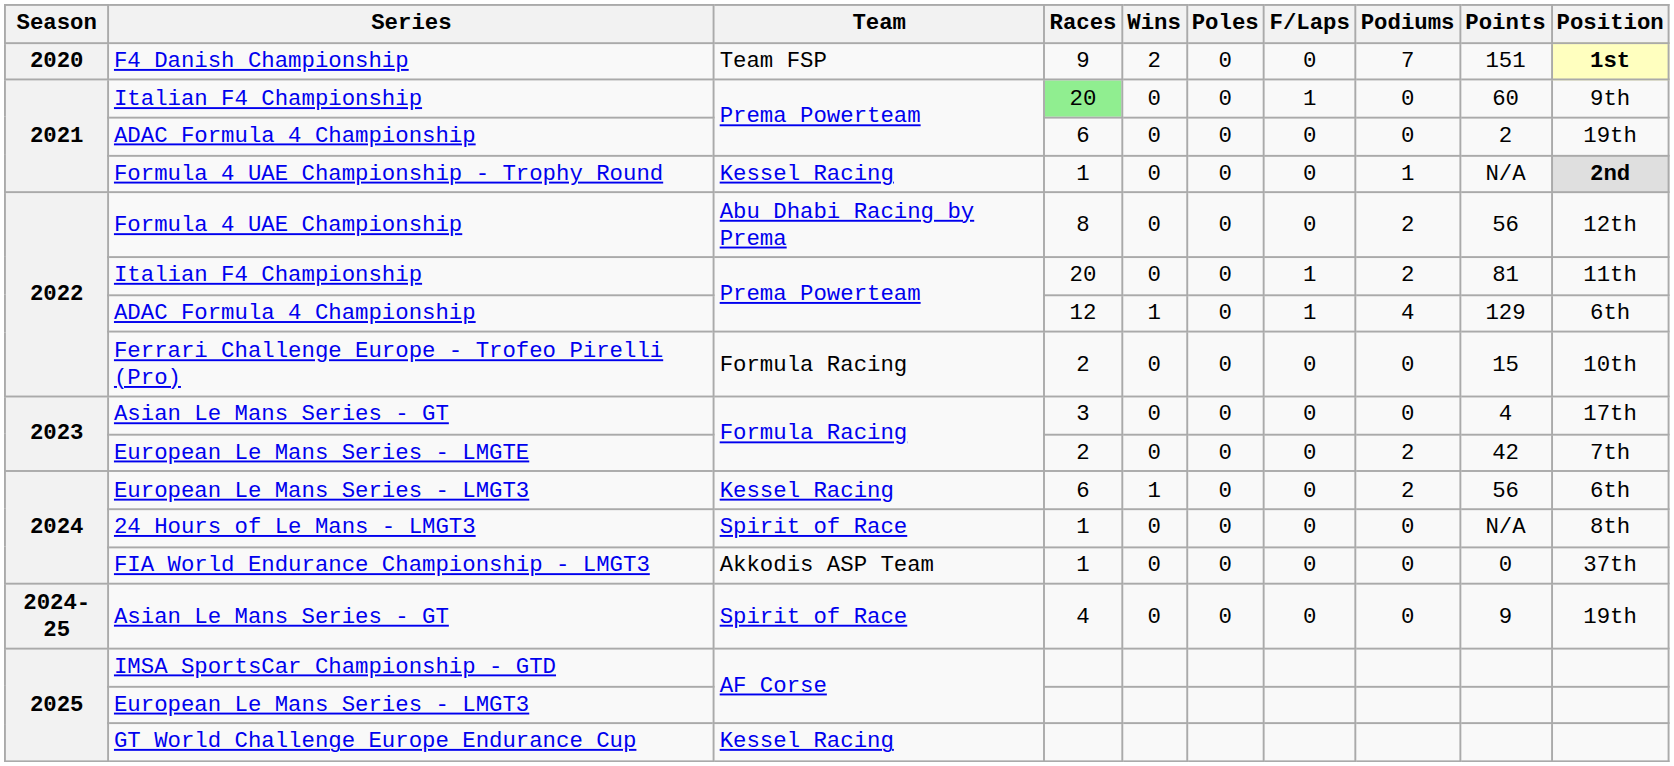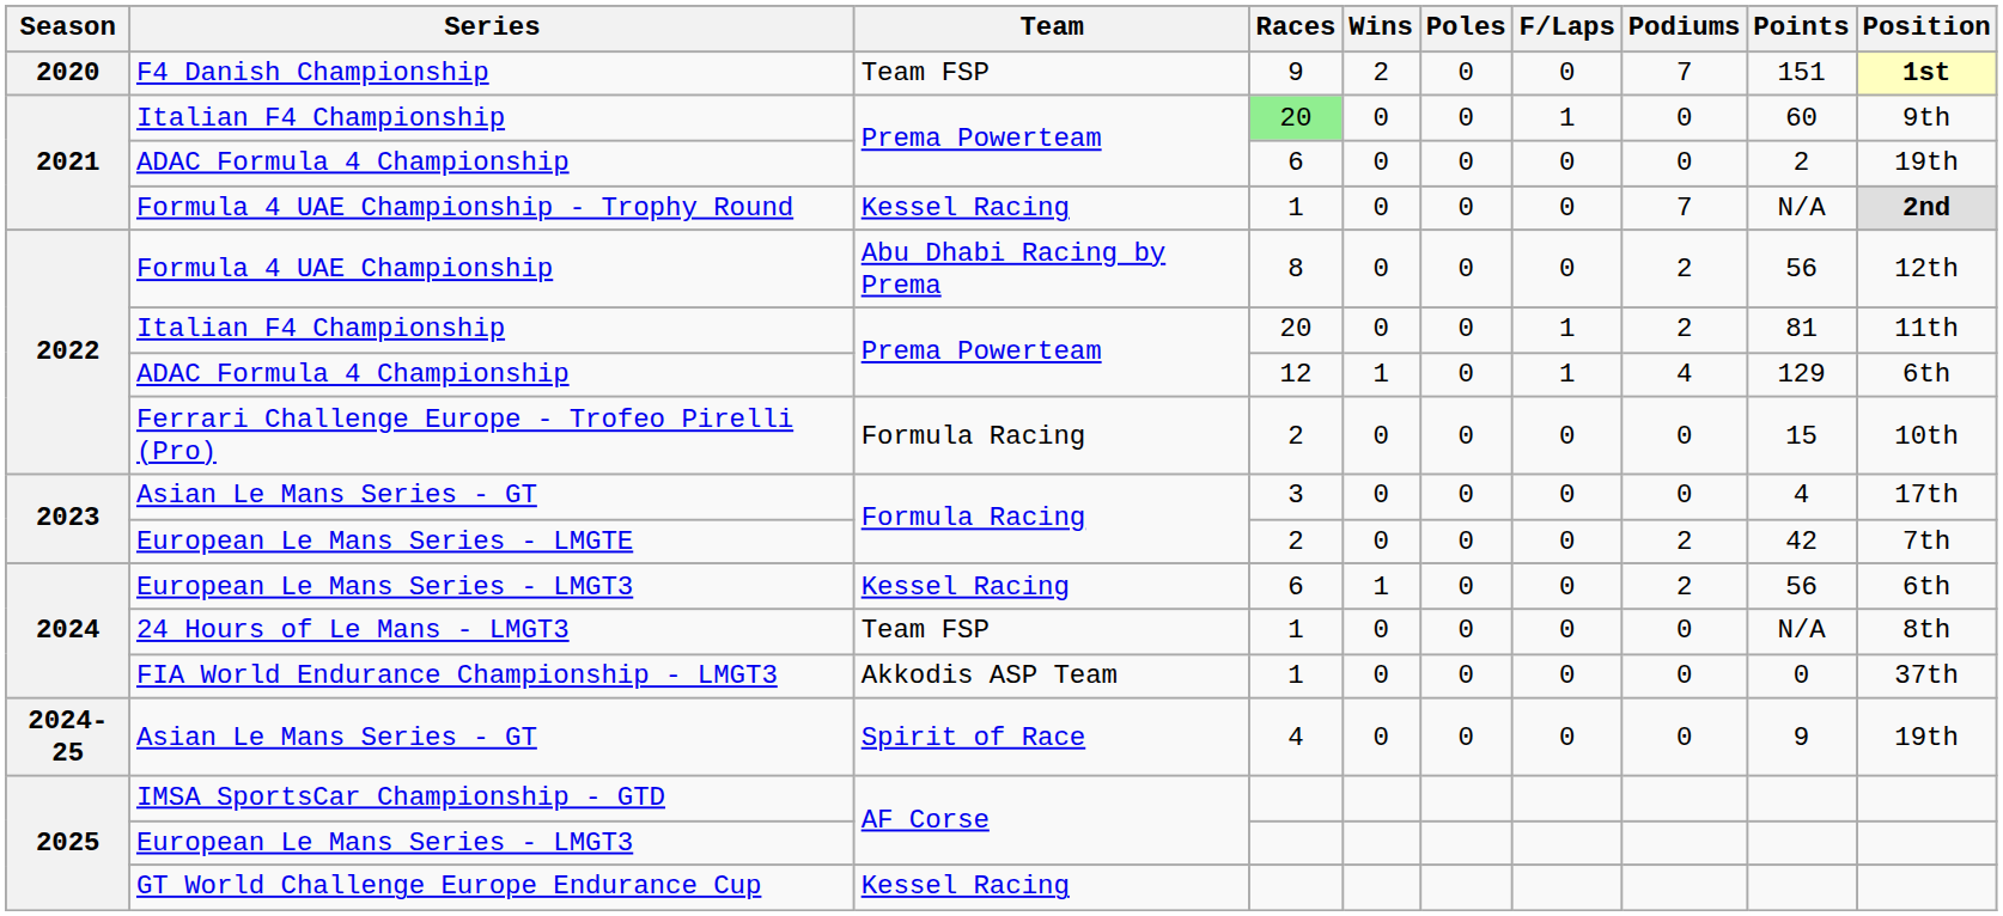Formula 4 UAE Championship - Trophy Round | Podiums: 1 -> 7
24 Hours of Le Mans - LMGT3 | Team: Spirit of Race -> Team FSP
